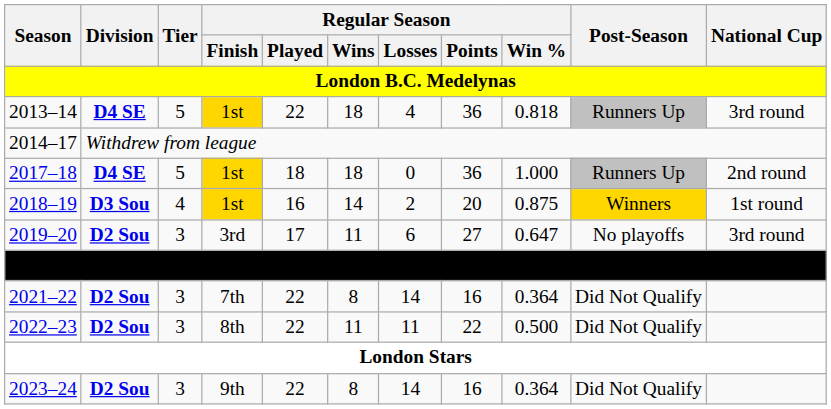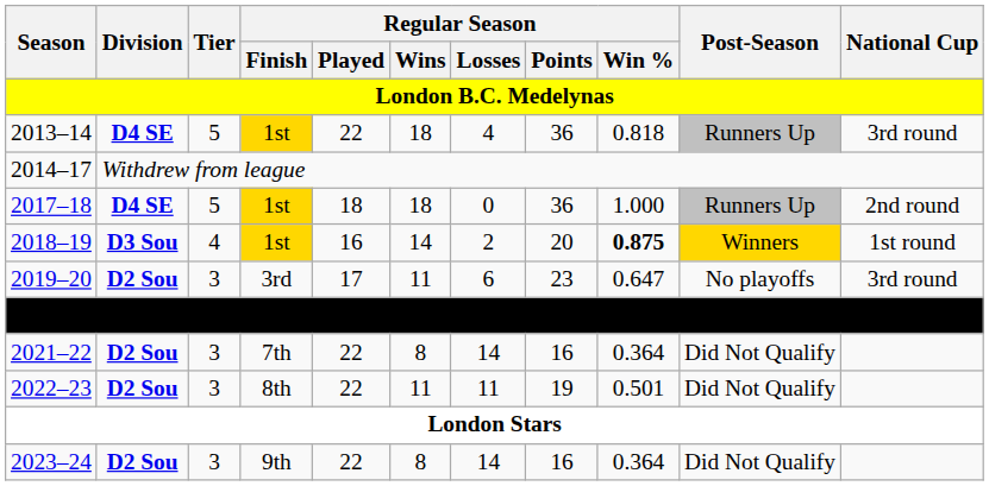2018–19 | Regular Season / Win %: normal -> bold
2019–20 | Regular Season / Points: 27 -> 23
2022–23 | Regular Season / Points: 22 -> 19
2022–23 | Regular Season / Win %: 0.500 -> 0.501
